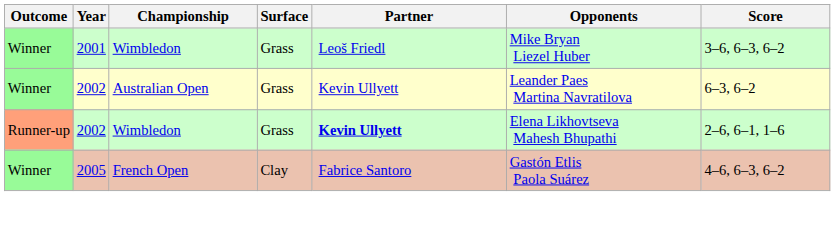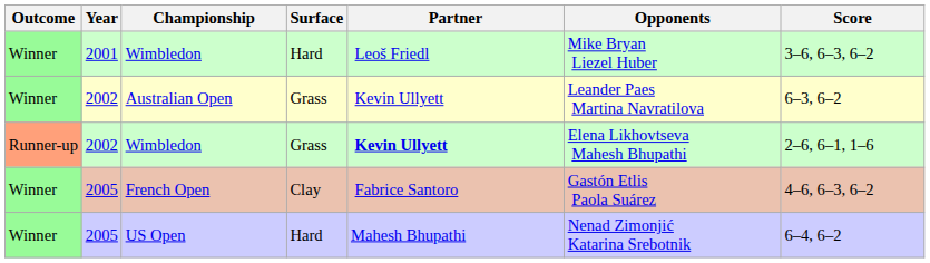2001 / Wimbledon | Surface: Grass -> Hard
+ row: Winner | 2005 | US Open | Hard | Mahesh Bhupathi | Nenad Zimonjić Katarina Srebotnik | 6–4, 6–2
